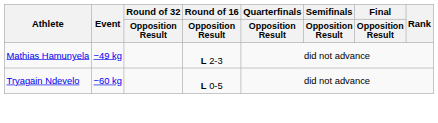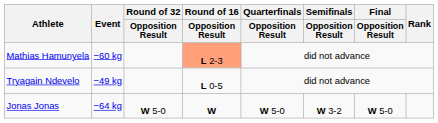Mathias Hamunyela | Event: −49 kg -> −60 kg
Mathias Hamunyela | Round of 16 / Opposition Result: no background -> lightsalmon background
Tryagain Ndevelo | Event: −60 kg -> −49 kg
+ row: Jonas Jonas | −64 kg | W 5-0 | W | W 5-0 | W 3-2 | W 5-0
